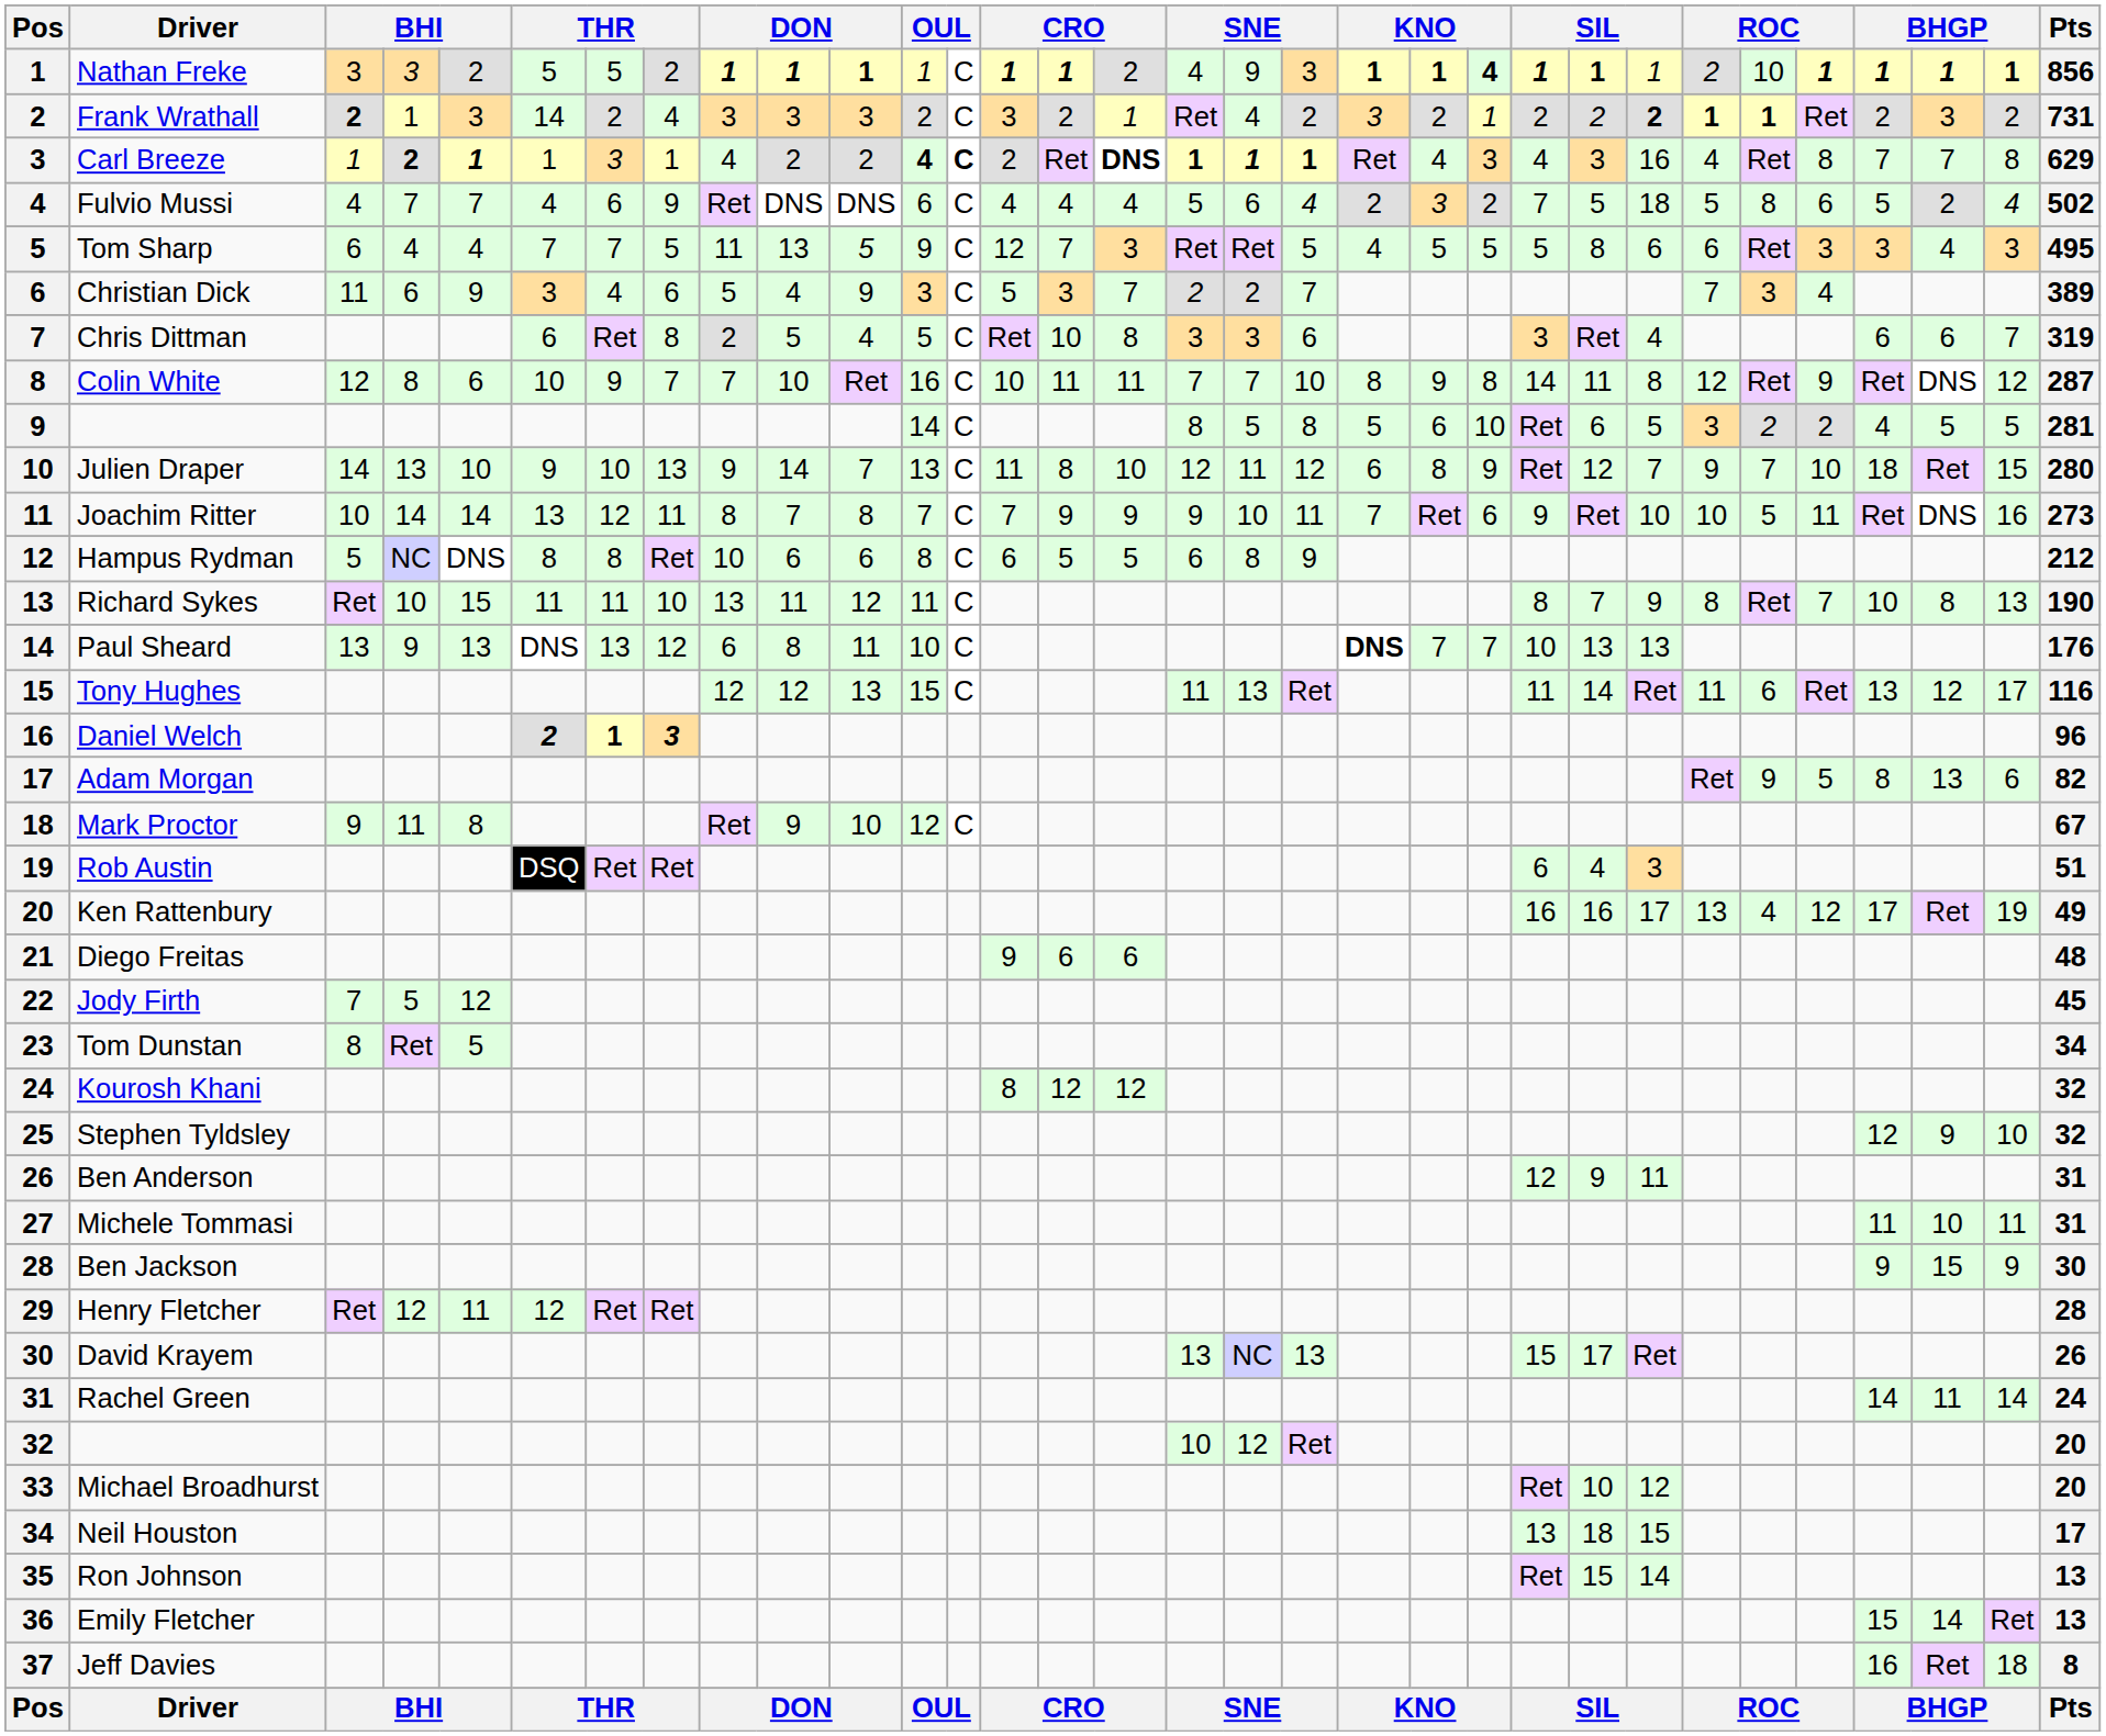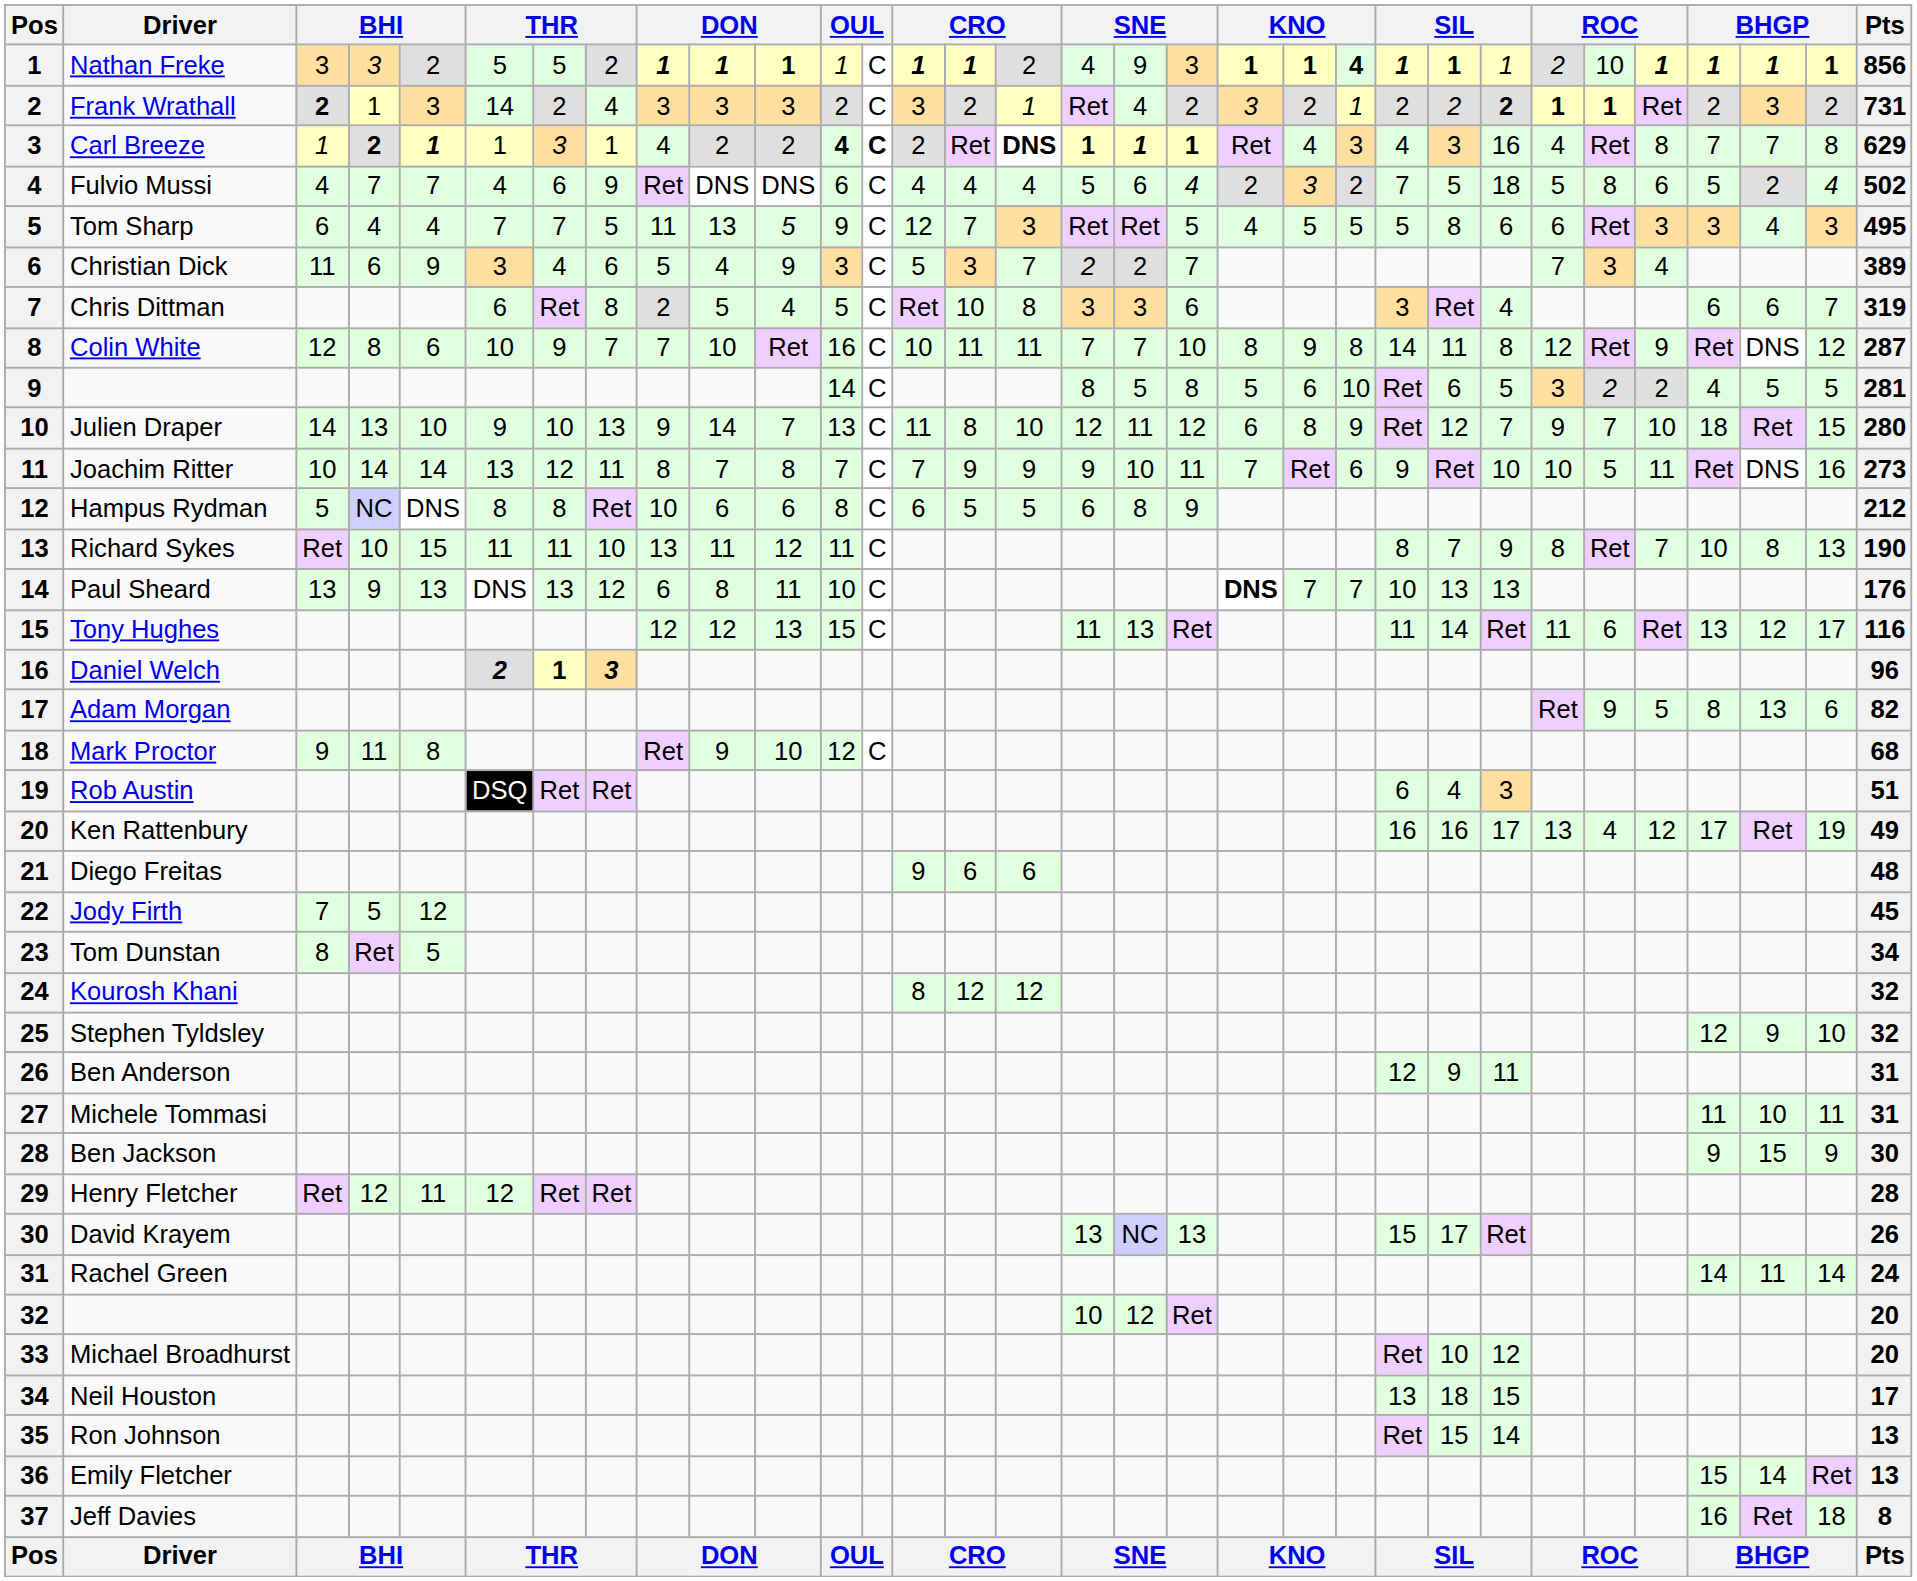Mark Proctor | Pts: 67 -> 68
